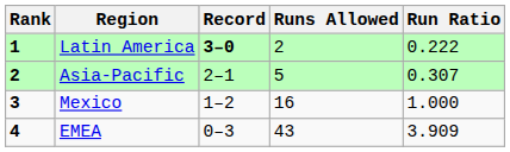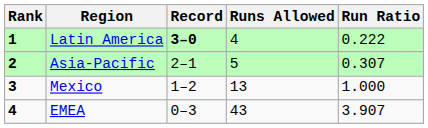Latin America | Runs Allowed: 2 -> 4
Mexico | Runs Allowed: 16 -> 13
EMEA | Run Ratio: 3.909 -> 3.907
